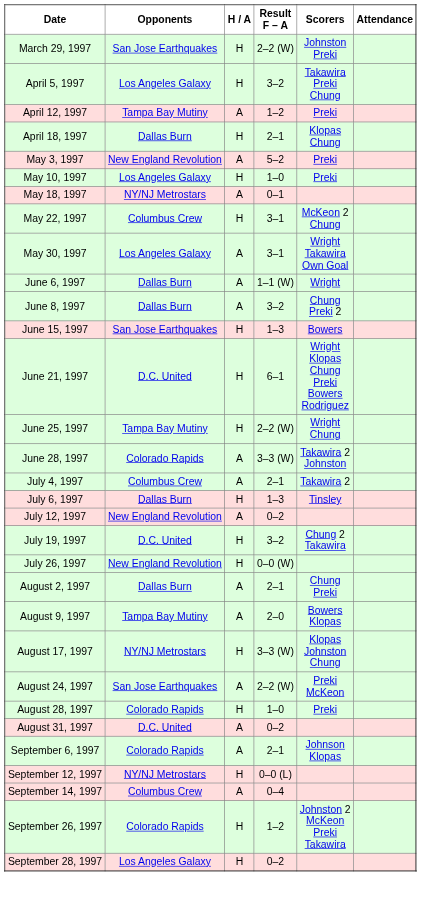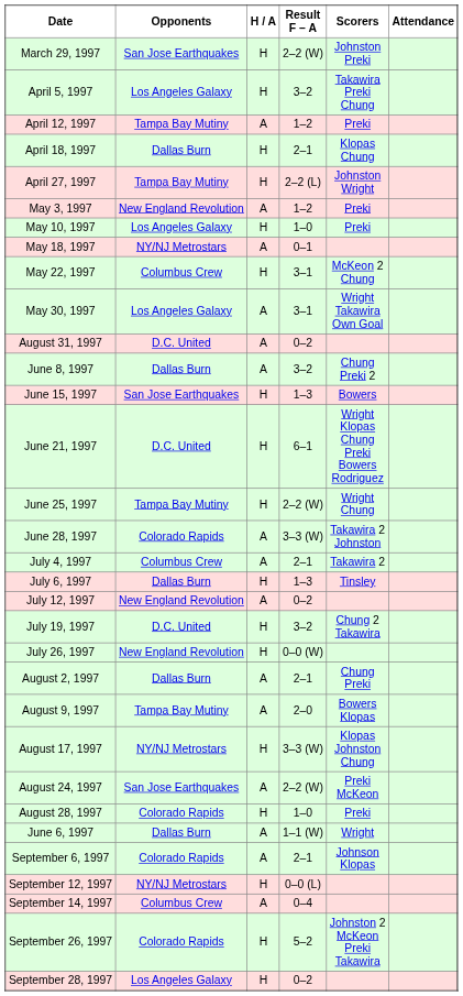+ row: April 27, 1997 | Tampa Bay Mutiny | H | 2–2 (L) | Johnston Wright
May 3, 1997 | Result F – A: 5–2 -> 1–2
rows swapped: June 6, 1997 <-> August 31, 1997
September 26, 1997 | Result F – A: 1–2 -> 5–2
